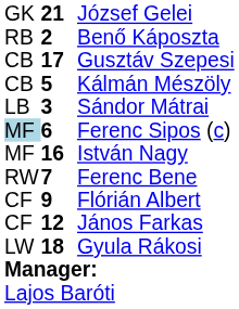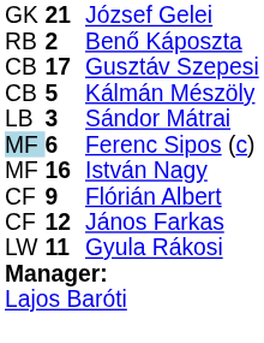- row: RW | 7 | Ferenc Bene
Gyula Rákosi | column 2: 18 -> 11
